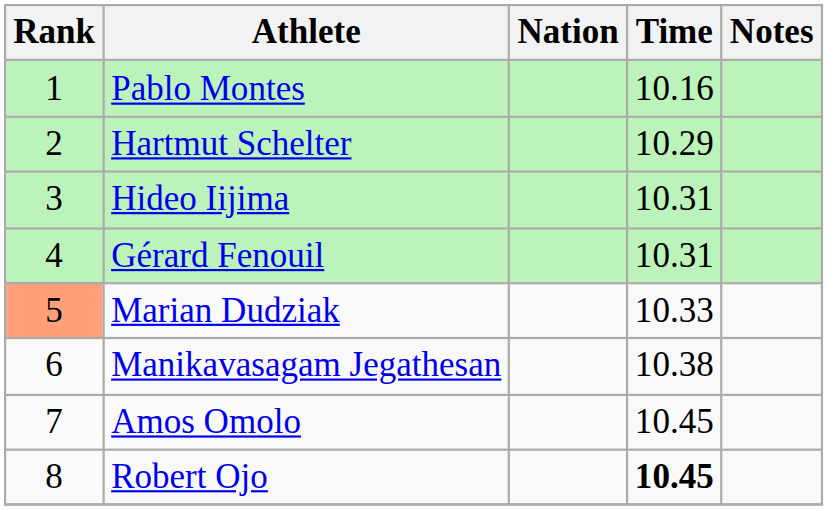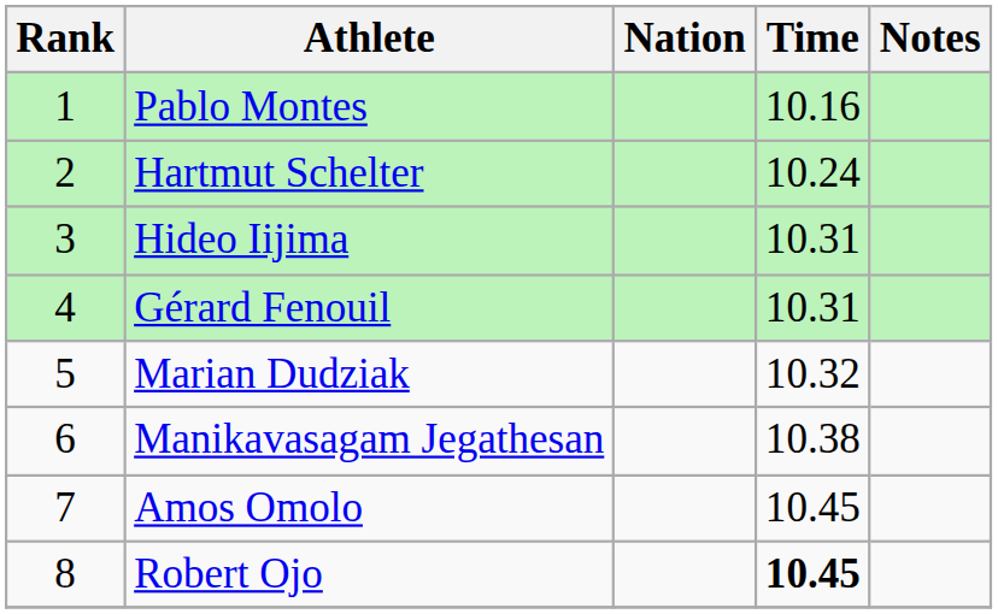Hartmut Schelter | Time: 10.29 -> 10.24
Marian Dudziak | Rank: lightsalmon background -> no background
Marian Dudziak | Time: 10.33 -> 10.32
